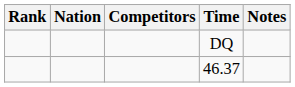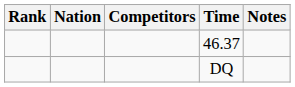rows swapped: 46.37 <-> DQ
